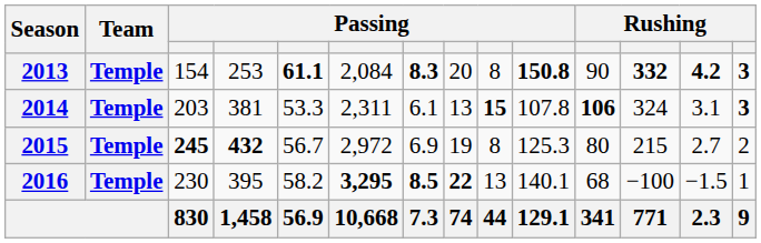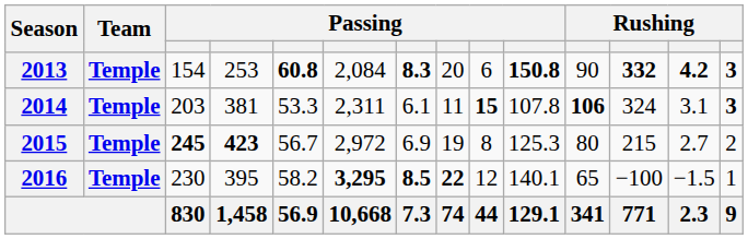2013 | column 5: 61.1 -> 60.8
2013 | column 9: 8 -> 6
2014 | column 8: 13 -> 11
2015 | column 4: 432 -> 423
2016 | column 9: 13 -> 12
2016 | column 11: 68 -> 65
